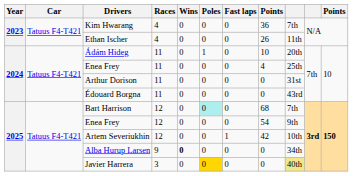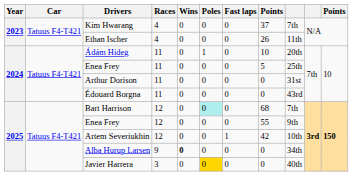Kim Hwarang | column 8: 36 -> 37
Enea Frey / 11 | column 8: 4 -> 5
Enea Frey / 12 | column 8: 54 -> 55
Javier Harrera | column 9: khaki background -> no background
